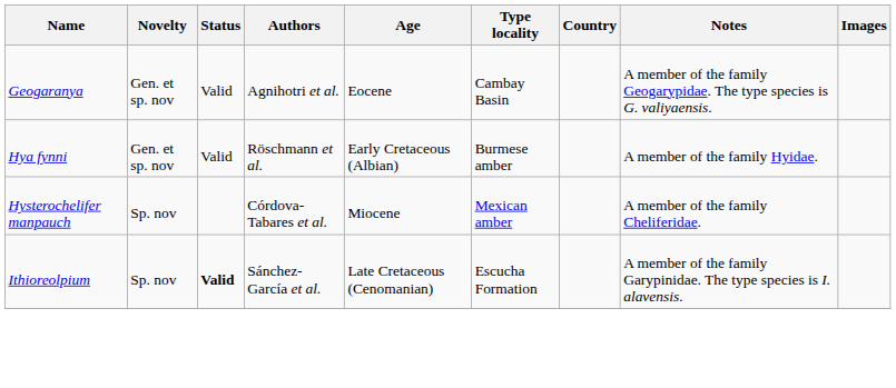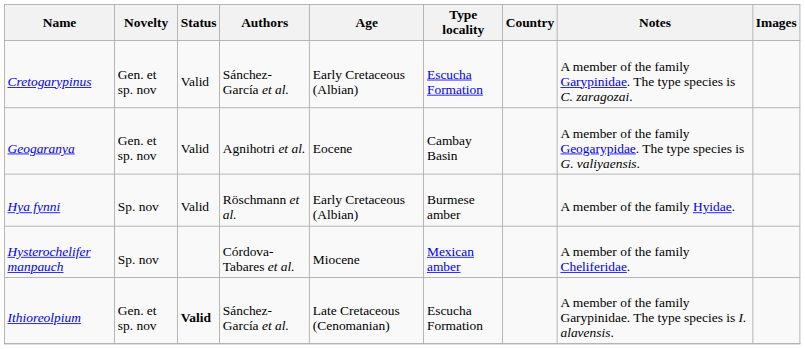+ row: Cretogarypinus | Gen. et sp. nov | Valid | Sánchez-García et al. | Early Cretaceous (Albian) | Escucha Formation | A member of the family Garypinidae. The type species is C. zaragozai.
Hya fynni | Novelty: Gen. et sp. nov -> Sp. nov
Ithioreolpium | Novelty: Sp. nov -> Gen. et sp. nov
